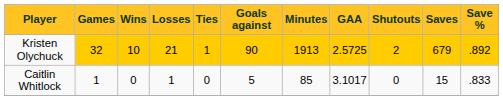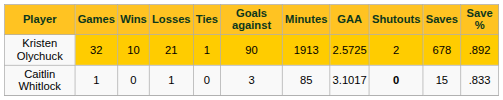Kristen Olychuck | Saves: 679 -> 678
Caitlin Whitlock | Goals against: 5 -> 3
Caitlin Whitlock | Shutouts: normal -> bold
